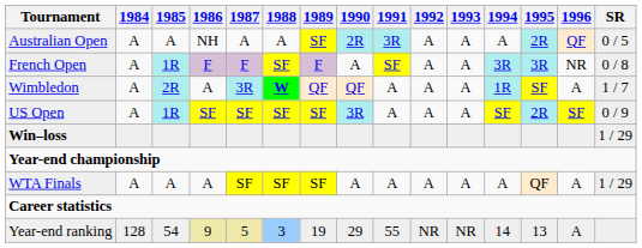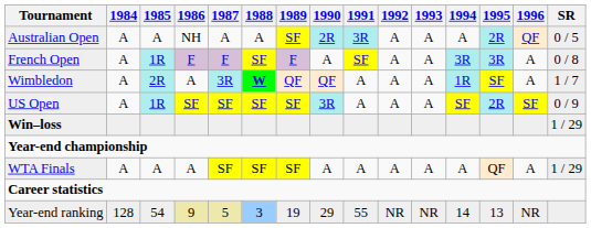French Open | 1996: NR -> A
Year-end ranking | 1996: A -> NR
